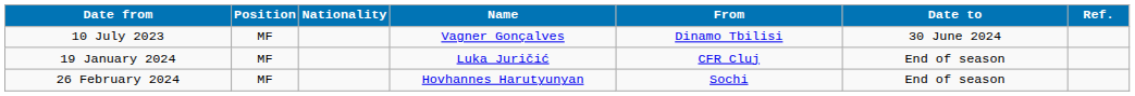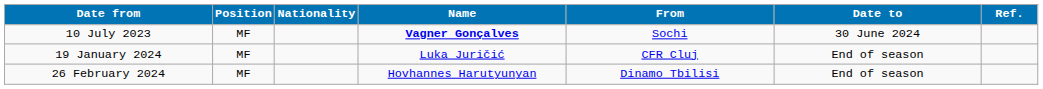10 July 2023 | Name: normal -> bold
10 July 2023 | From: Dinamo Tbilisi -> Sochi
26 February 2024 | From: Sochi -> Dinamo Tbilisi
